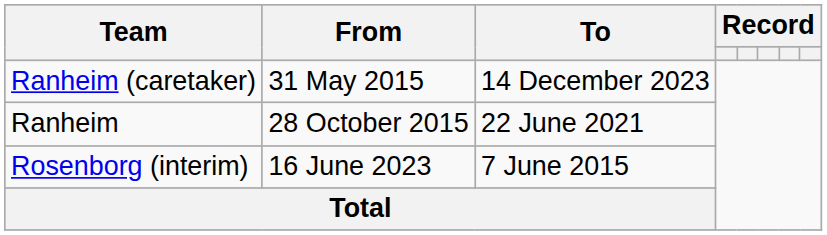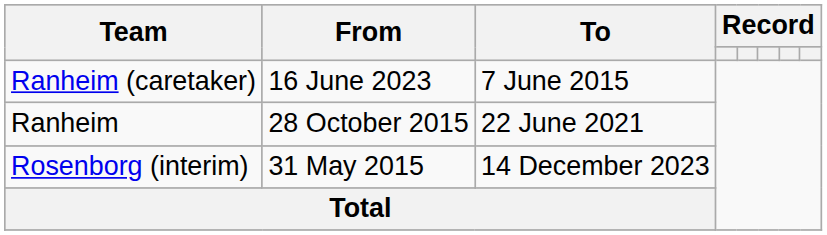Ranheim (caretaker) | From: 31 May 2015 -> 16 June 2023
Ranheim (caretaker) | To: 14 December 2023 -> 7 June 2015
Rosenborg (interim) | From: 16 June 2023 -> 31 May 2015
Rosenborg (interim) | To: 7 June 2015 -> 14 December 2023
